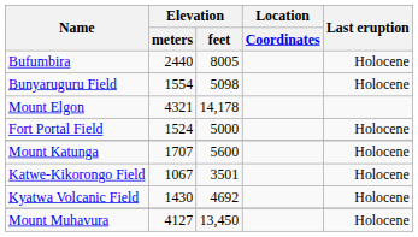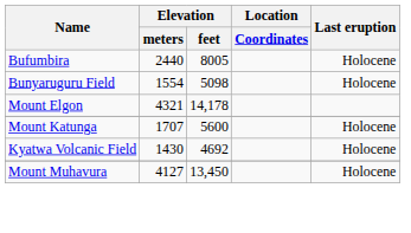- row: Fort Portal Field | 1524 | 5000 | Holocene
- row: Katwe-Kikorongo Field | 1067 | 3501 | Holocene
